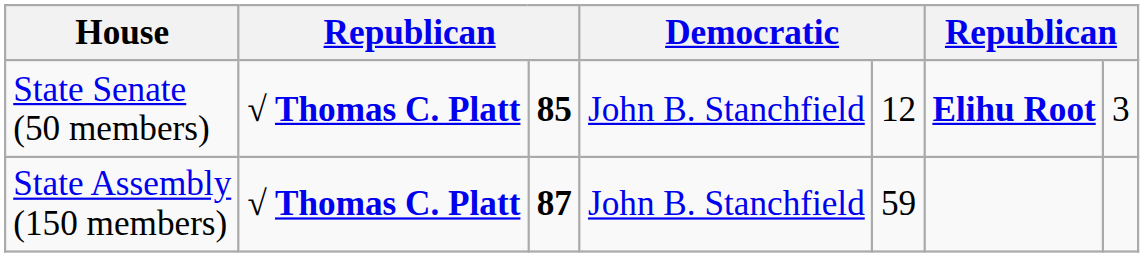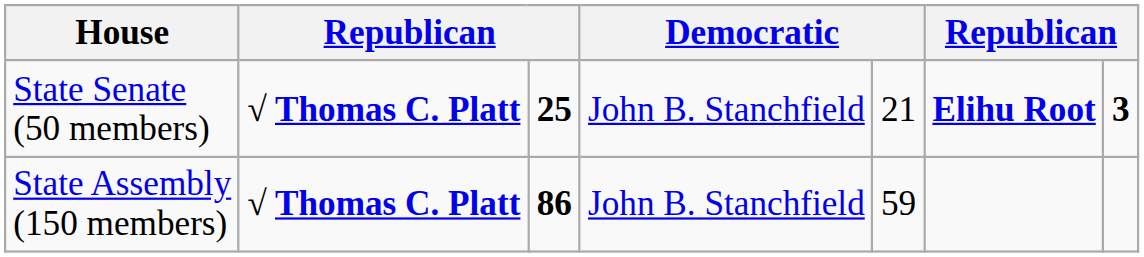State Senate (50 members) | column 3: 85 -> 25
State Senate (50 members) | column 5: 12 -> 21
State Senate (50 members) | column 7: normal -> bold
State Assembly (150 members) | column 3: 87 -> 86
